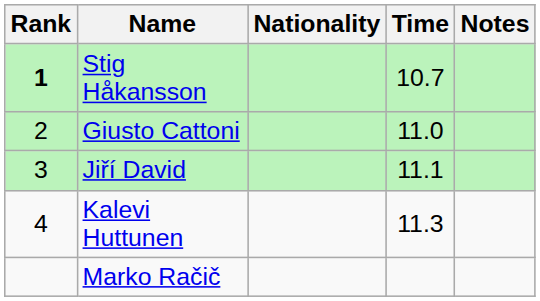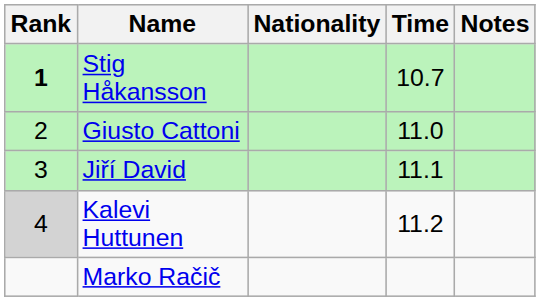Kalevi Huttunen | Rank: no background -> lightgrey background
Kalevi Huttunen | Time: 11.3 -> 11.2
